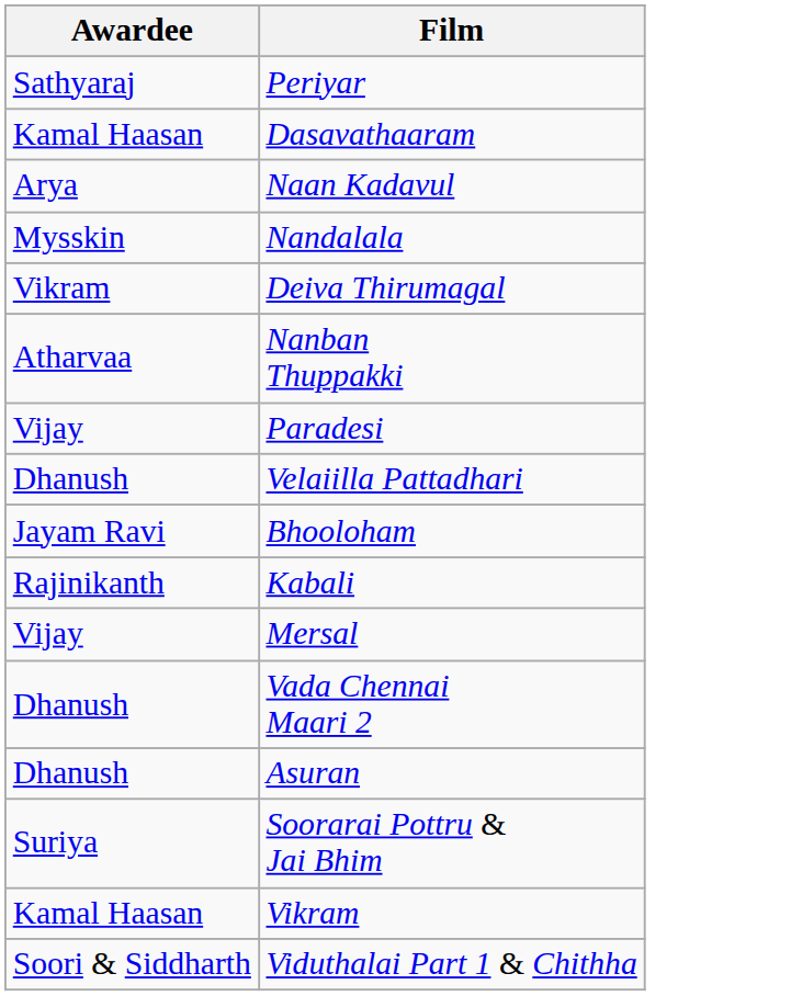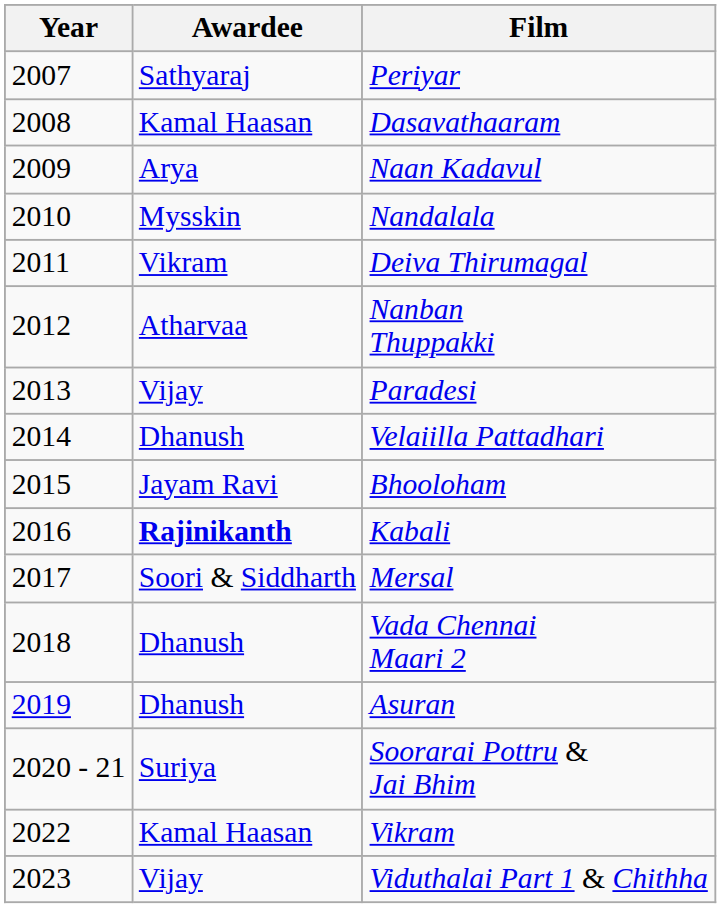+ column: Year | 2007 | 2008 | 2009 | 2010 | 2011 | 2012 | 2013 | 2014 | 2015 | 2016 | 2017 | 2018 | 2019 | 2020 - 21 | 2022 | 2023
Kabali | Awardee: normal -> bold
Mersal | Awardee: Vijay -> Soori & Siddharth
Viduthalai Part 1 & Chithha | Awardee: Soori & Siddharth -> Vijay
